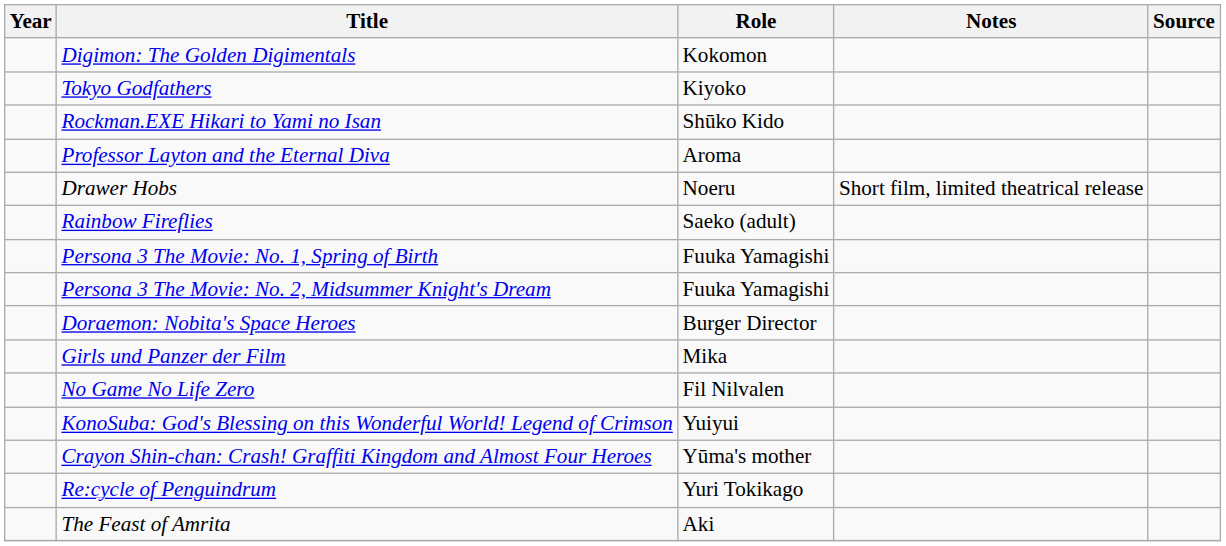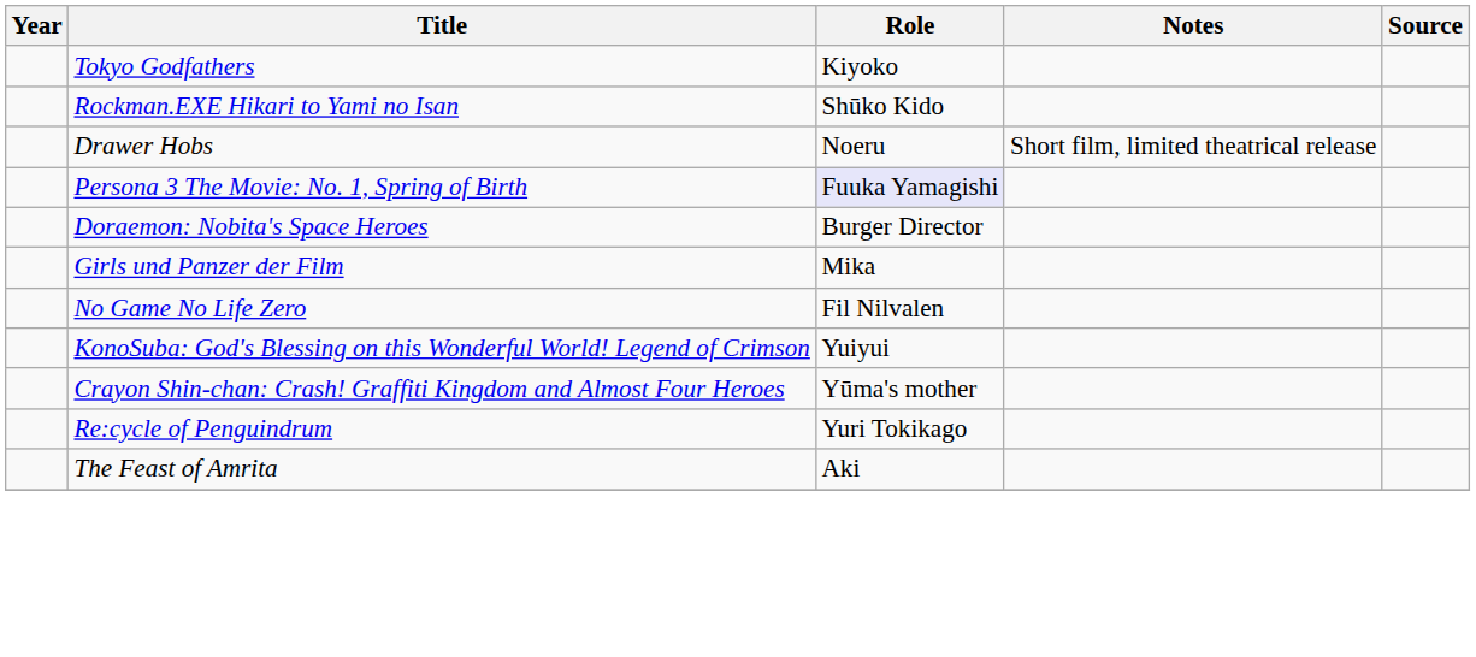- row: Digimon: The Golden Digimentals | Kokomon
- row: Professor Layton and the Eternal Diva | Aroma
- row: Rainbow Fireflies | Saeko (adult)
Persona 3 The Movie: No. 1, Spring of Birth | Role: no background -> lavender background
- row: Persona 3 The Movie: No. 2, Midsummer Knight's Dream | Fuuka Yamagishi
